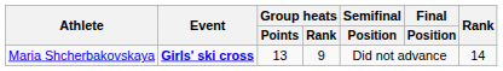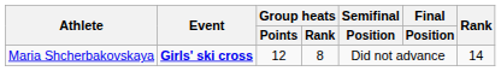Maria Shcherbakovskaya | Group heats / Points: 13 -> 12
Maria Shcherbakovskaya | Group heats / Rank: 9 -> 8
